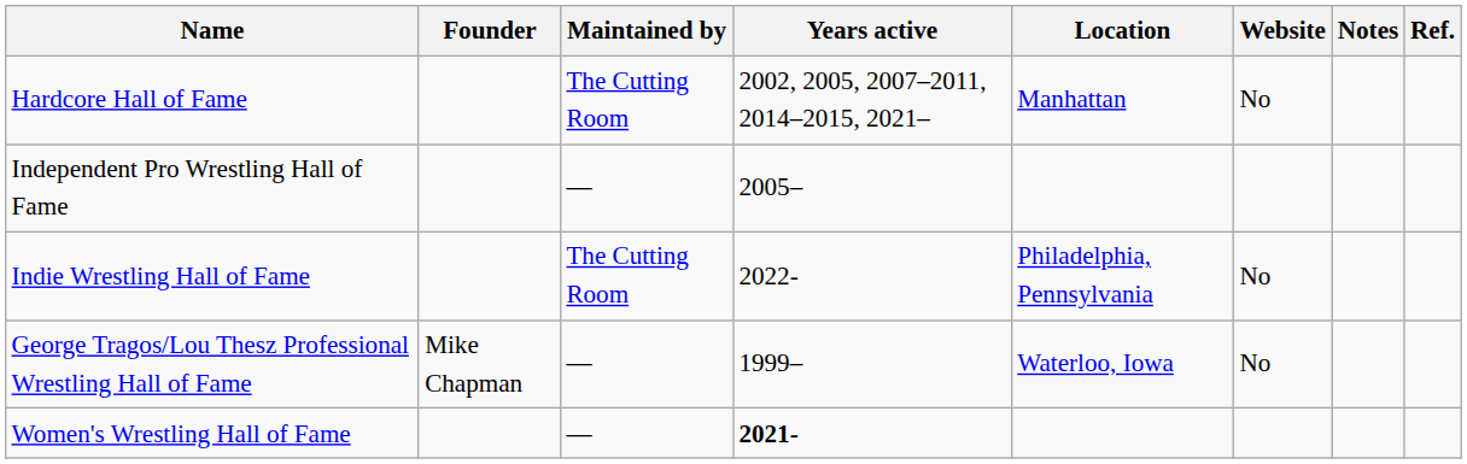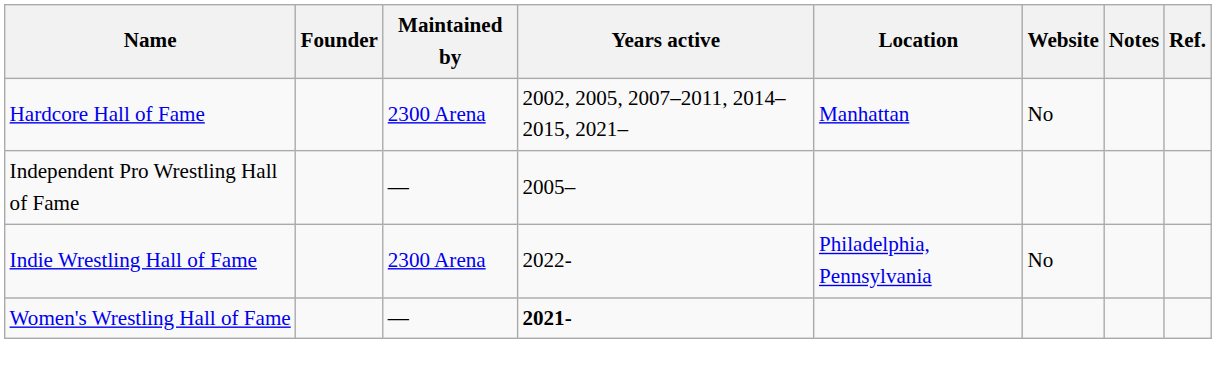Hardcore Hall of Fame | Maintained by: The Cutting Room -> 2300 Arena
Indie Wrestling Hall of Fame | Maintained by: The Cutting Room -> 2300 Arena
- row: George Tragos/Lou Thesz Professional Wrestling Hall of Fame | Mike Chapman | — | 1999– | Waterloo, Iowa | No
